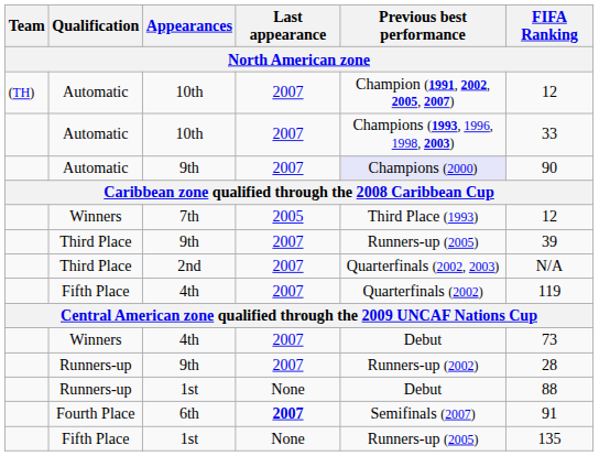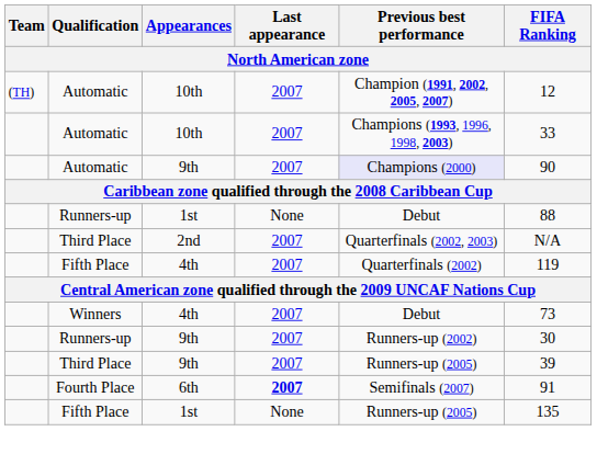- row: Winners | 7th | 2005 | Third Place (1993) | 12
rows swapped: Runners-up / 1st <-> Third Place / 9th
Runners-up / 9th | FIFA Ranking: 28 -> 30
